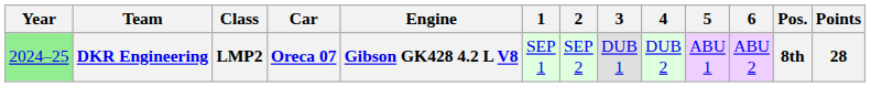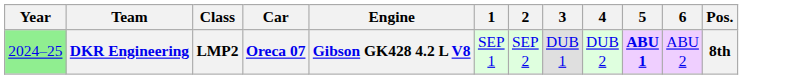- column: Points | 28
DKR Engineering | 5: normal -> bold
